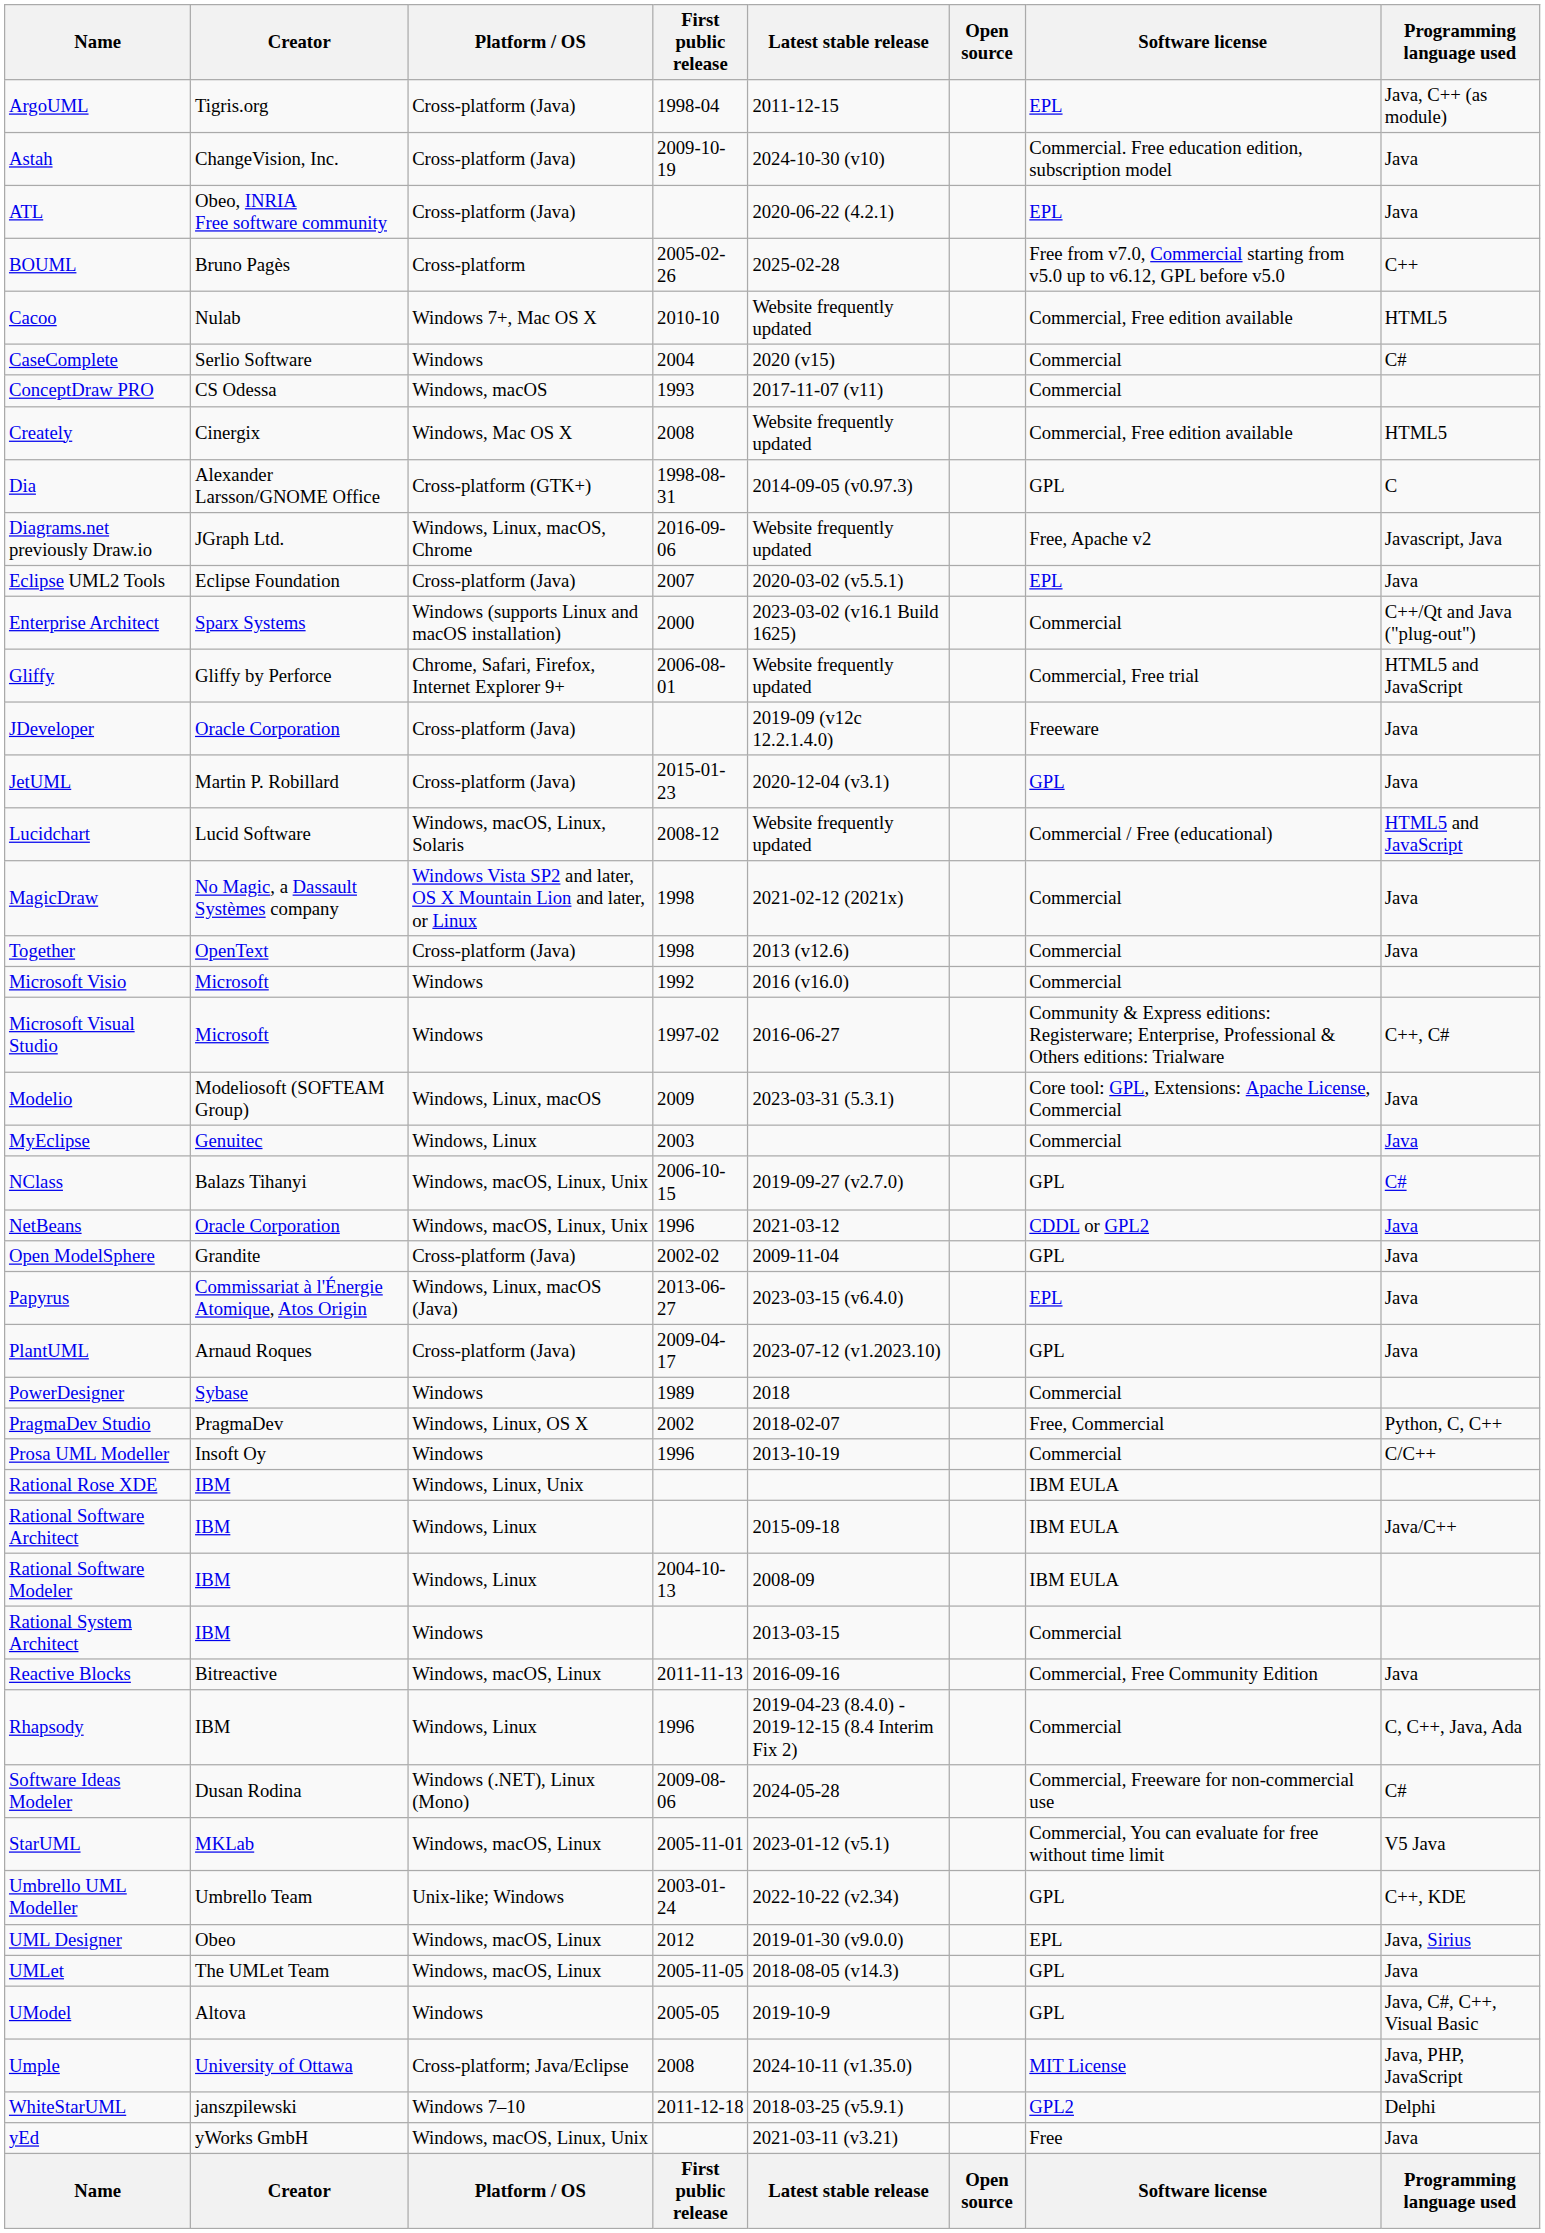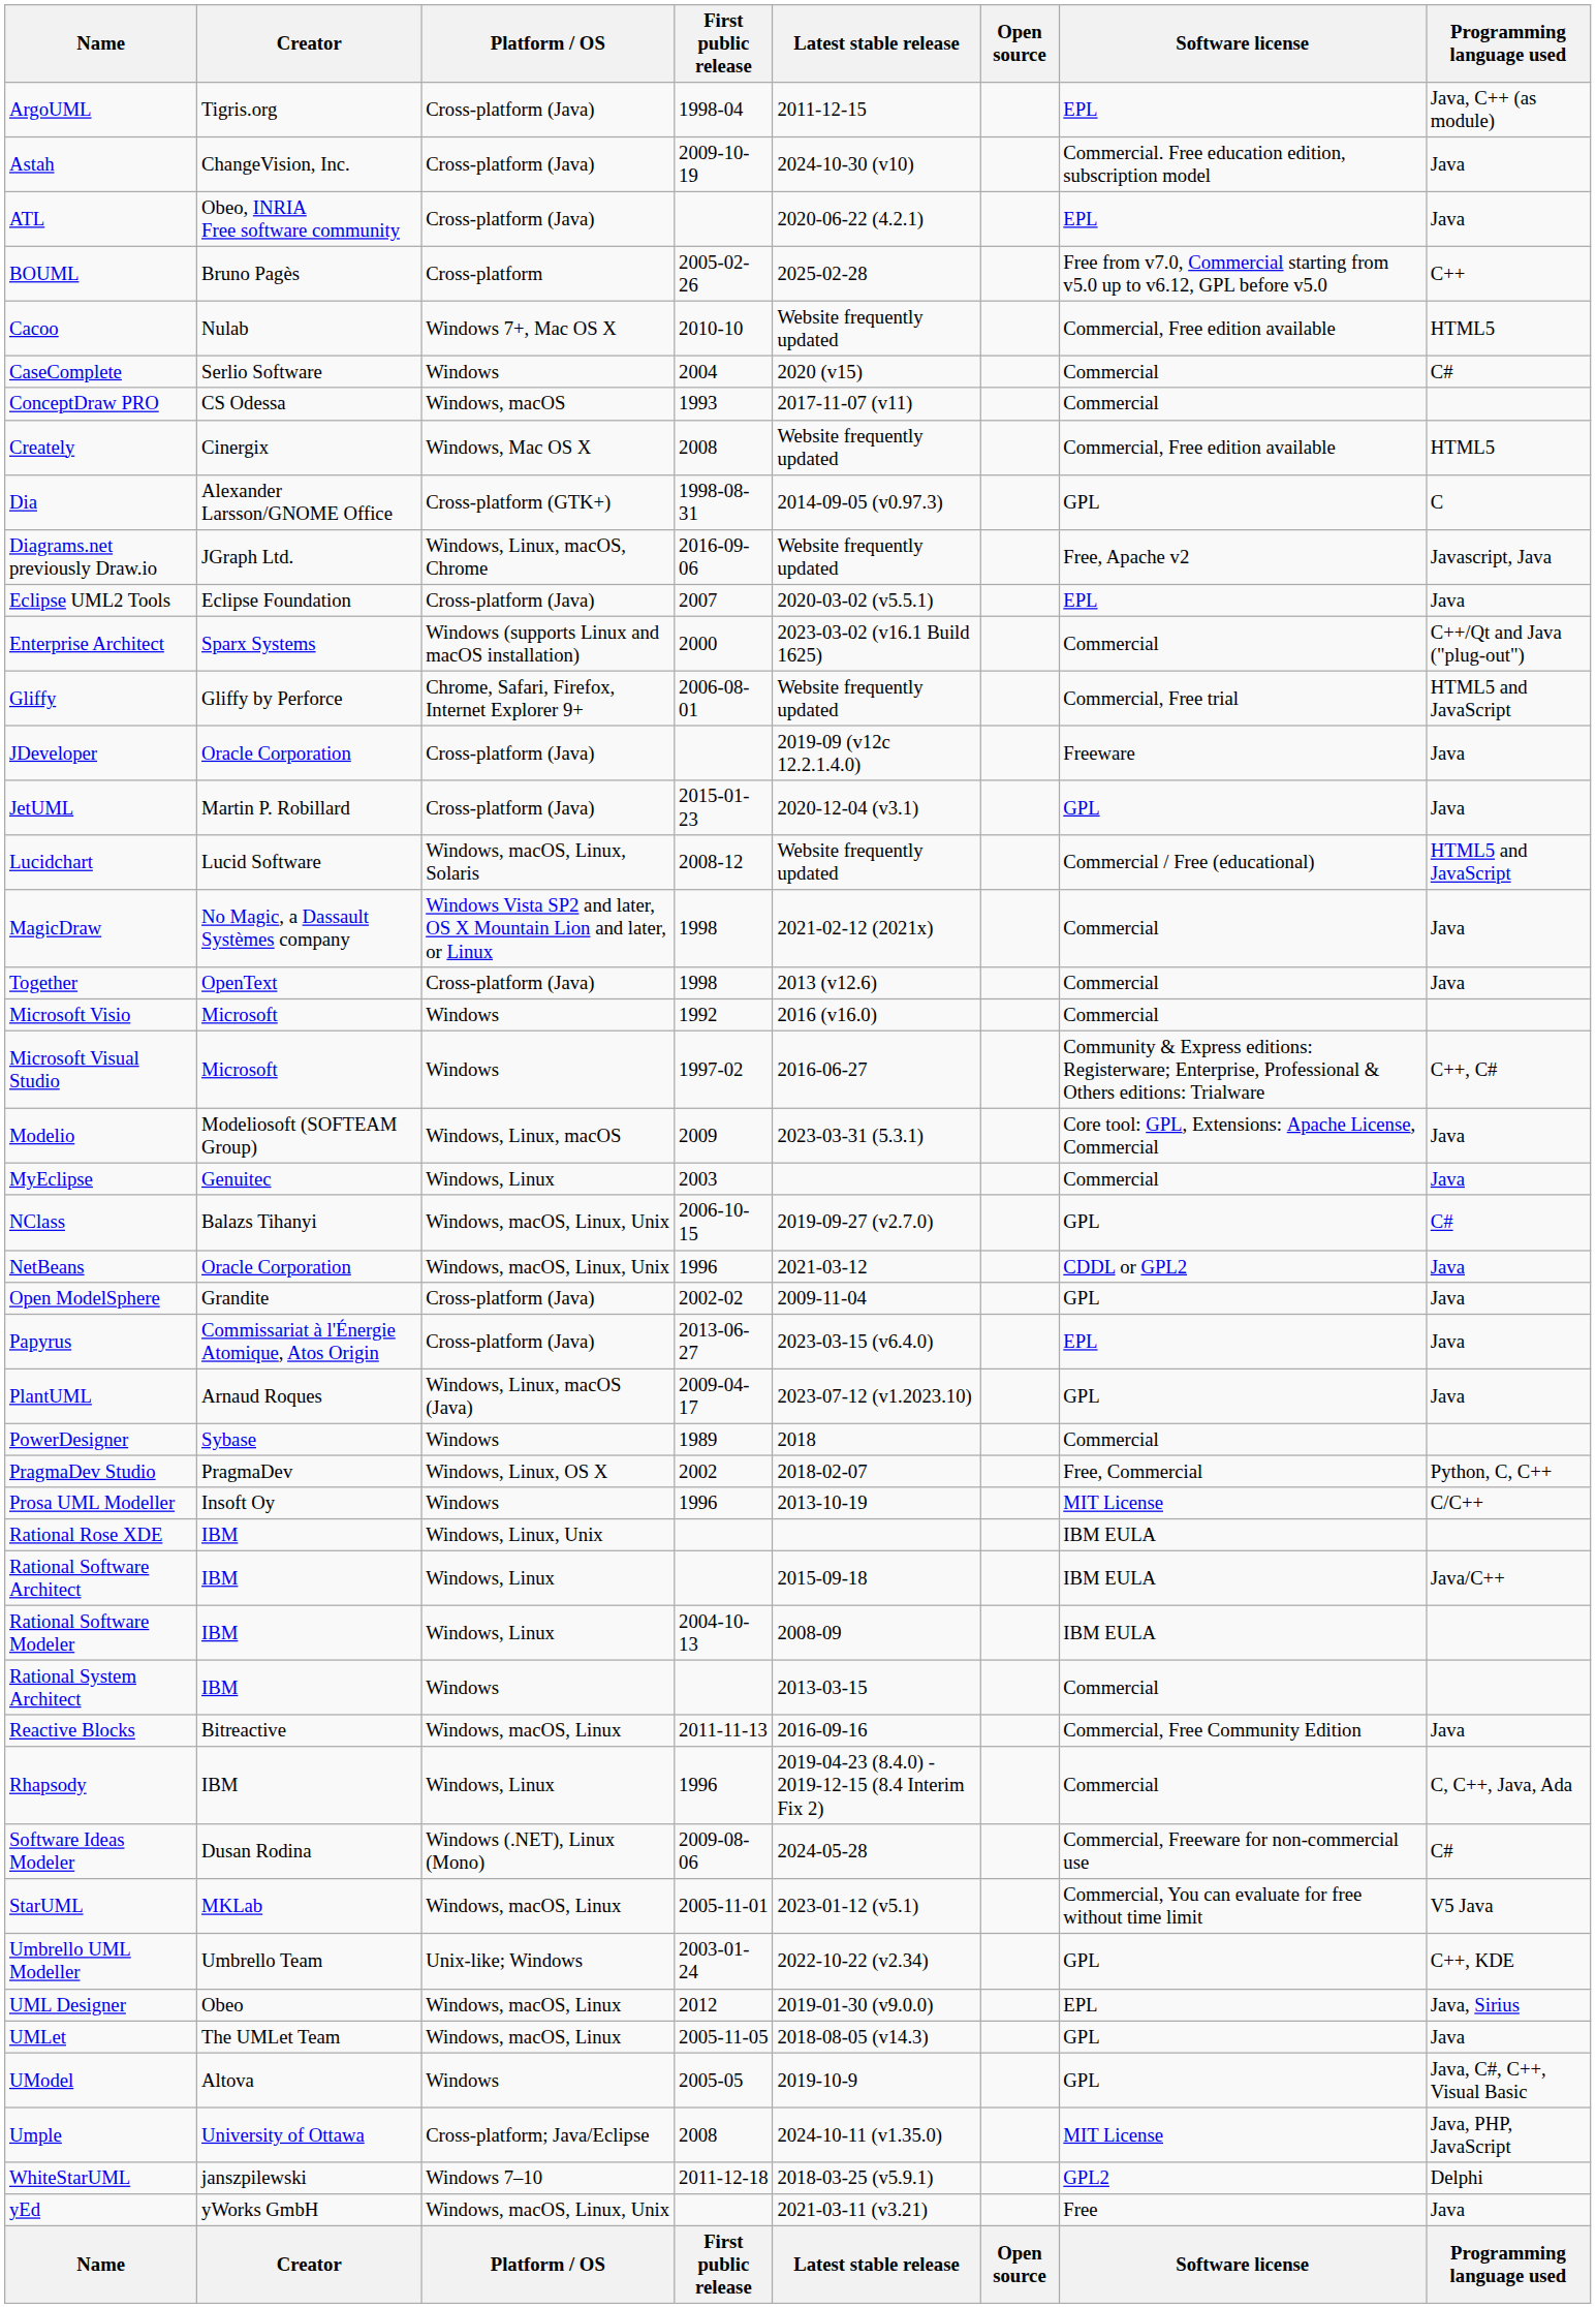Papyrus | Platform / OS: Windows, Linux, macOS (Java) -> Cross-platform (Java)
PlantUML | Platform / OS: Cross-platform (Java) -> Windows, Linux, macOS (Java)
Prosa UML Modeller | Software license: Commercial -> MIT License
